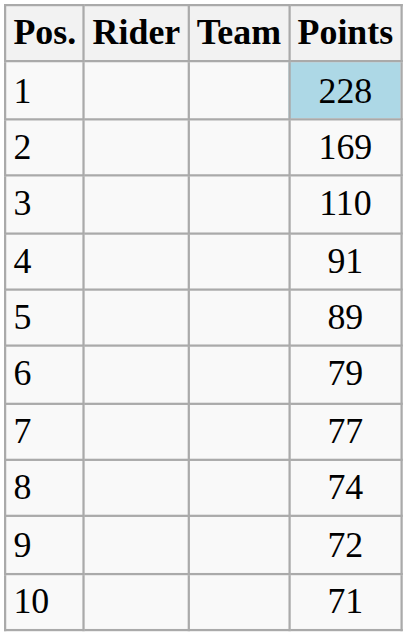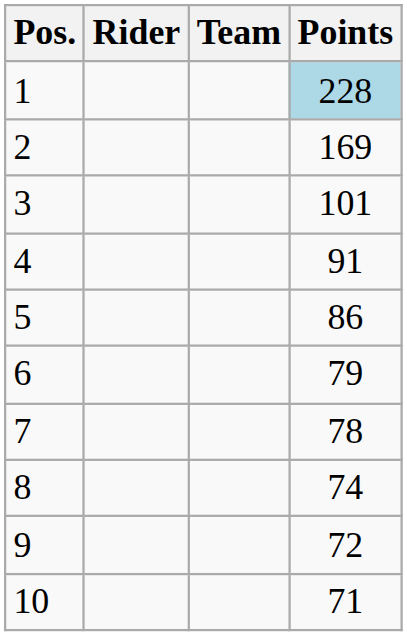3 | Points: 110 -> 101
5 | Points: 89 -> 86
7 | Points: 77 -> 78
